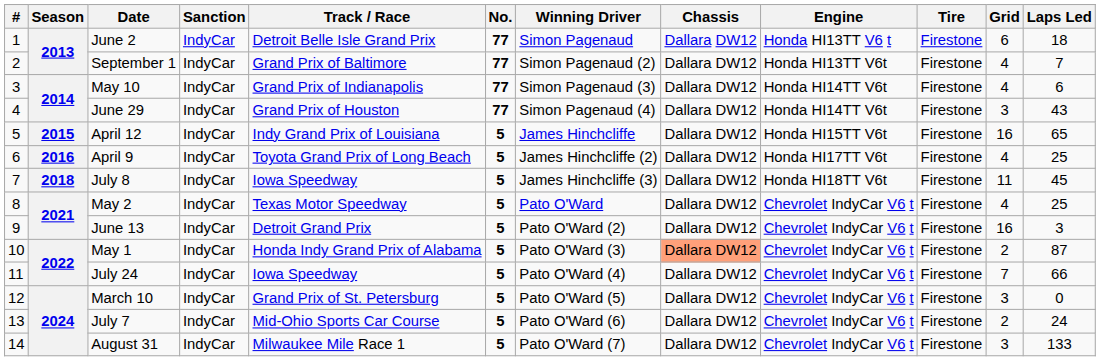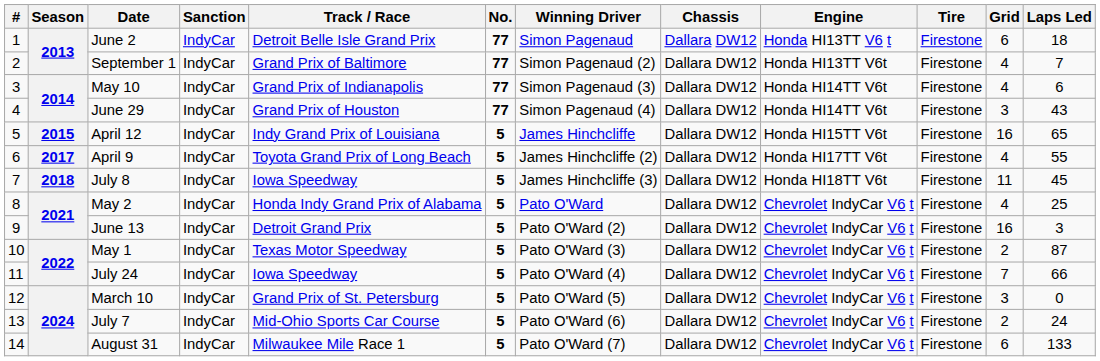April 9 | Season: 2016 -> 2017
April 9 | Laps Led: 25 -> 55
May 2 | Track / Race: Texas Motor Speedway -> Honda Indy Grand Prix of Alabama
May 1 | Track / Race: Honda Indy Grand Prix of Alabama -> Texas Motor Speedway
May 1 | Chassis: lightsalmon background -> no background
August 31 | Grid: 3 -> 6
